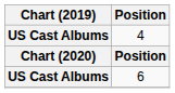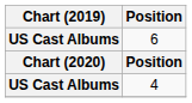rows swapped: 6 <-> 4
